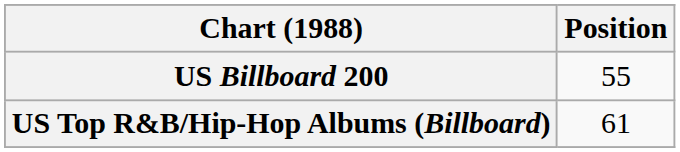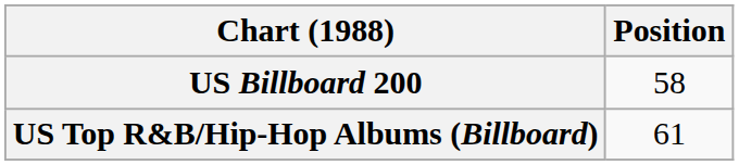US Billboard 200 | Position: 55 -> 58
